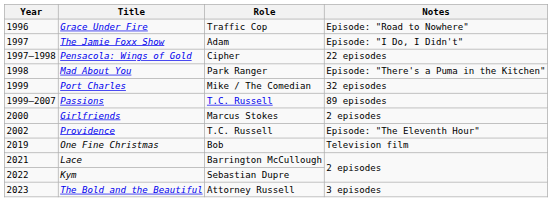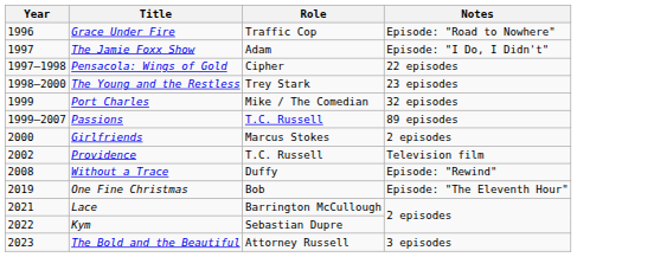- row: 1998 | Mad About You | Park Ranger | Episode: "There's a Puma in the Kitchen"
+ row: 1998–2000 | The Young and the Restless | Trey Stark | 23 episodes
Providence | Notes: Episode: "The Eleventh Hour" -> Television film
+ row: 2008 | Without a Trace | Duffy | Episode: "Rewind"
One Fine Christmas | Notes: Television film -> Episode: "The Eleventh Hour"
